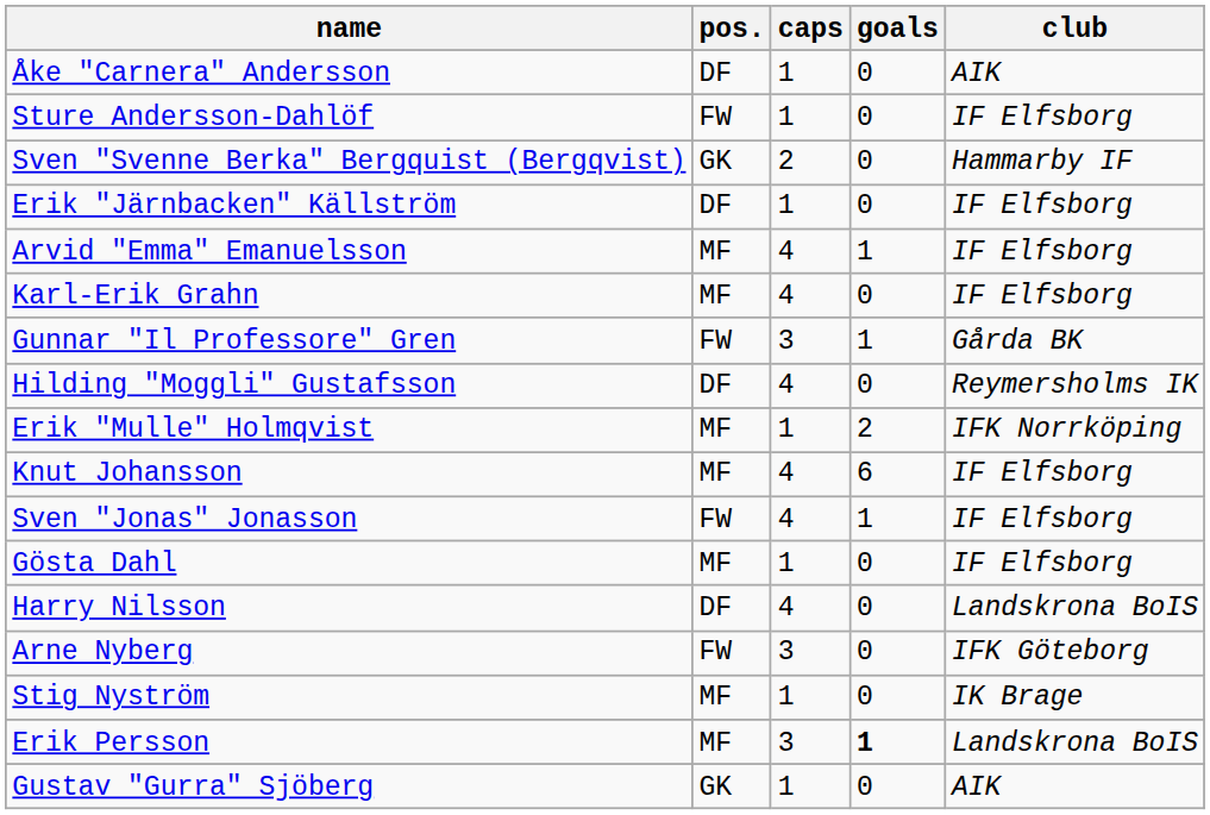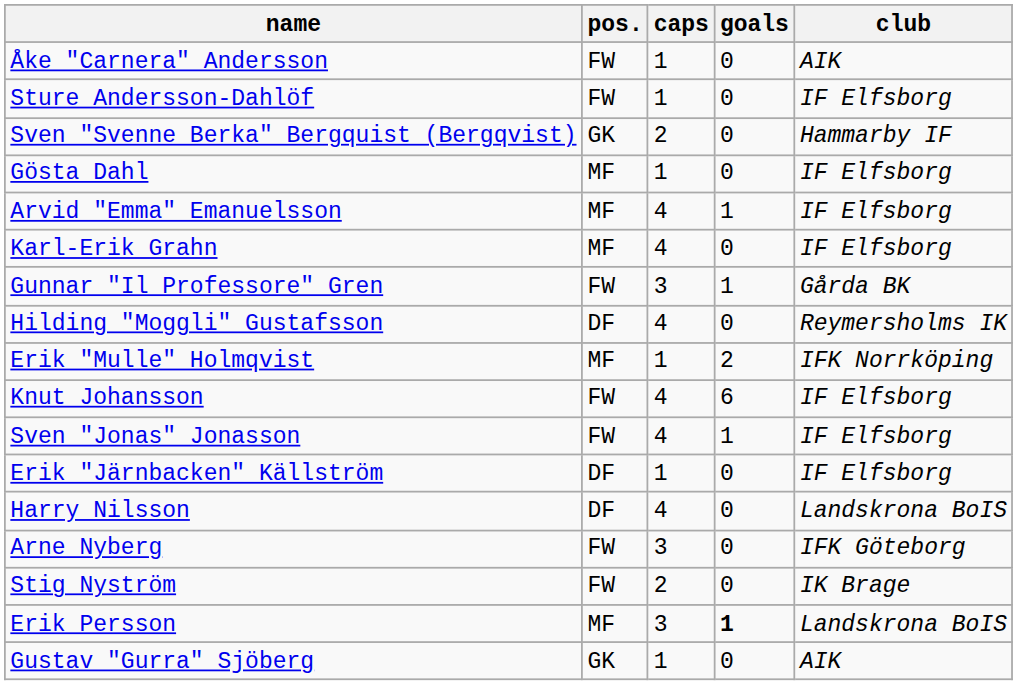Åke "Carnera" Andersson | pos.: DF -> FW
rows swapped: Gösta Dahl <-> Erik "Järnbacken" Källström
Knut Johansson | pos.: MF -> FW
Stig Nyström | pos.: MF -> FW
Stig Nyström | caps: 1 -> 2
